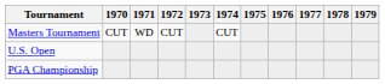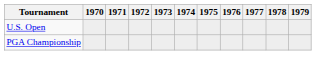- row: Masters Tournament | CUT | WD | CUT | CUT
